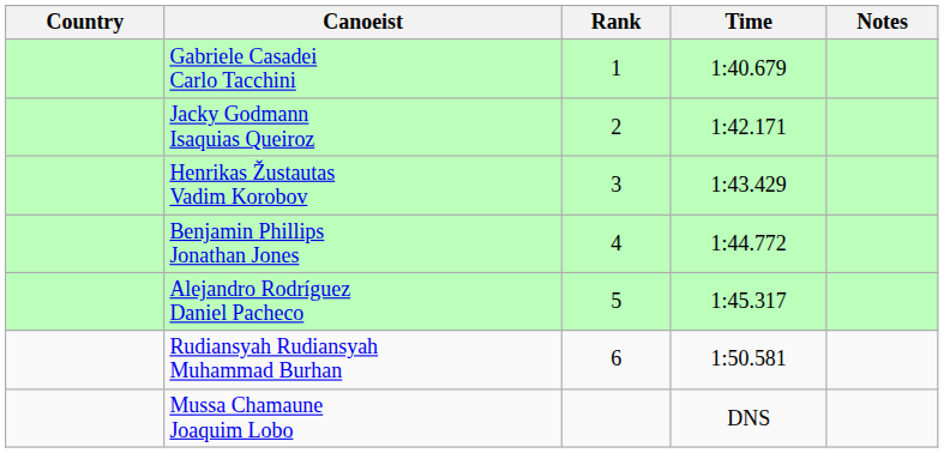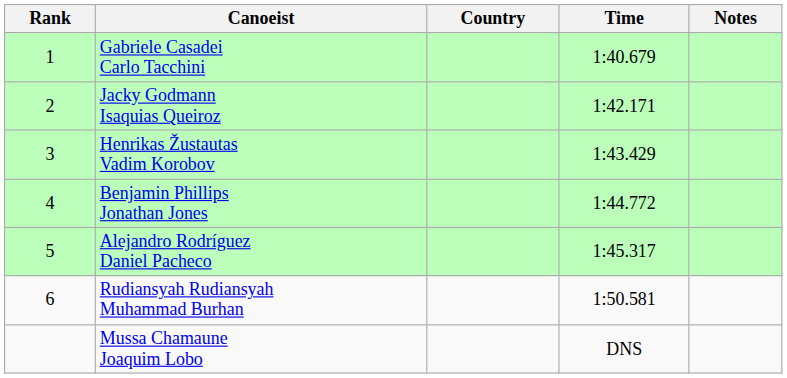columns swapped: Rank <-> Country
